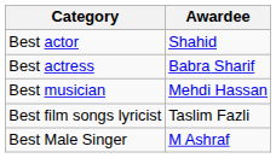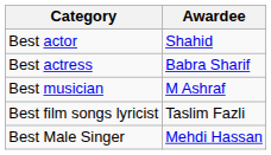Best musician | Awardee: Mehdi Hassan -> M Ashraf
Best Male Singer | Awardee: M Ashraf -> Mehdi Hassan
